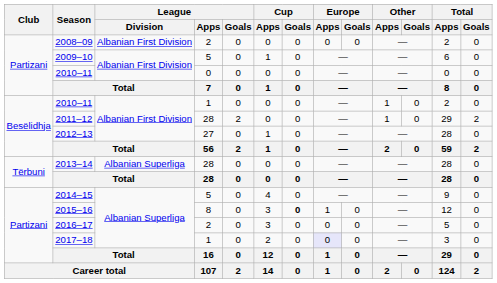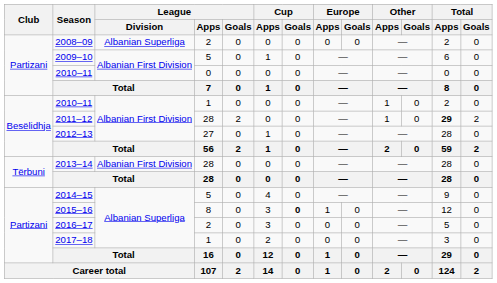2008–09 | League / Division: Albanian First Division -> Albanian Superliga
2011–12 | Total / Apps: normal -> bold
2013–14 | League / Division: Albanian Superliga -> Albanian First Division
2017–18 | Europe / Apps: lavender background -> no background
